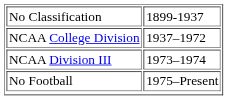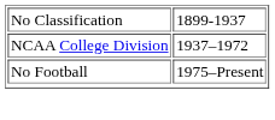- row: NCAA Division III | 1973–1974
